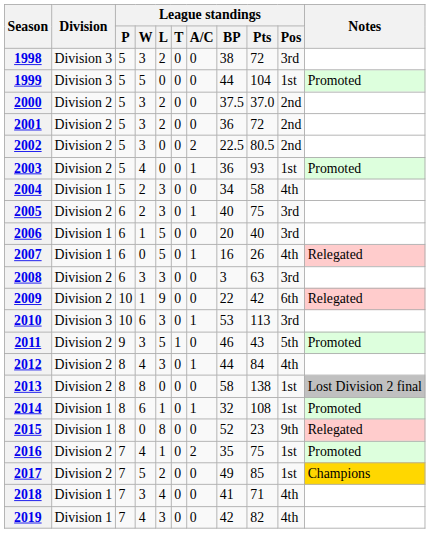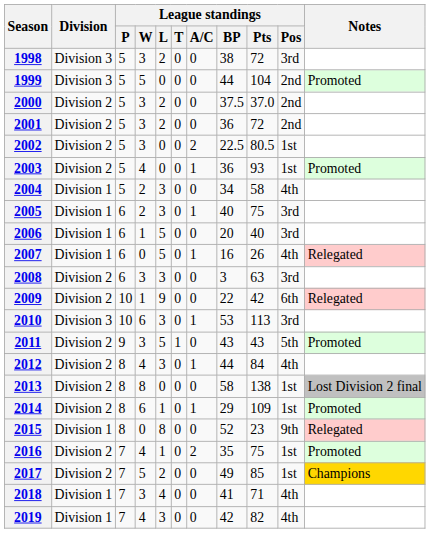1999 | League standings / Pos: 1st -> 2nd
2002 | League standings / Pos: 2nd -> 1st
2005 | Division: Division 2 -> Division 1
2011 | League standings / BP: 46 -> 43
2014 | Division: Division 1 -> Division 2
2014 | League standings / BP: 32 -> 29
2014 | League standings / Pts: 108 -> 109
